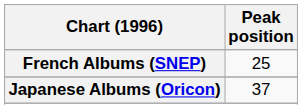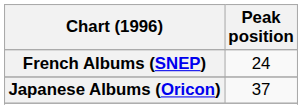French Albums (SNEP) | Peak position: 25 -> 24
